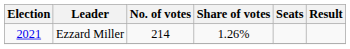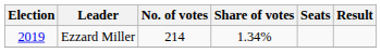Ezzard Miller | Election: 2021 -> 2019
Ezzard Miller | Share of votes: 1.26% -> 1.34%
